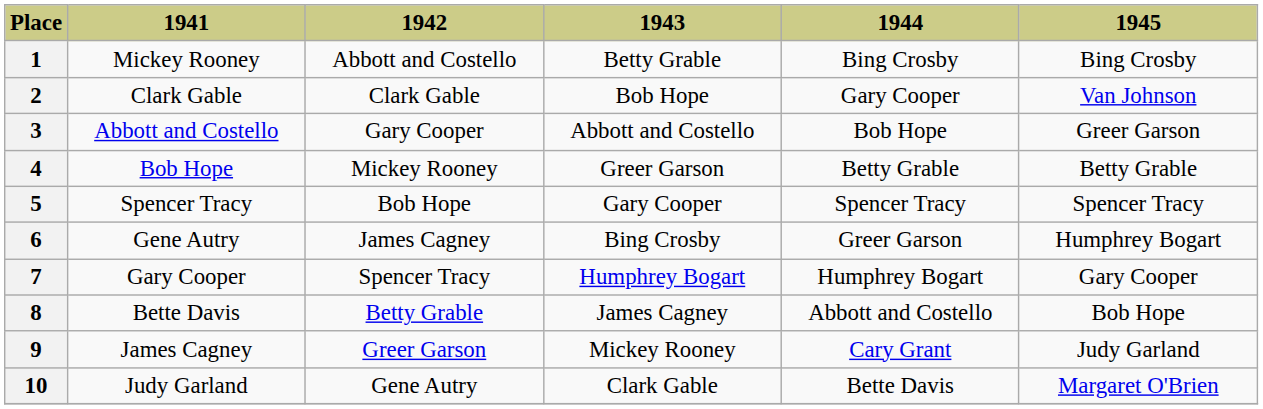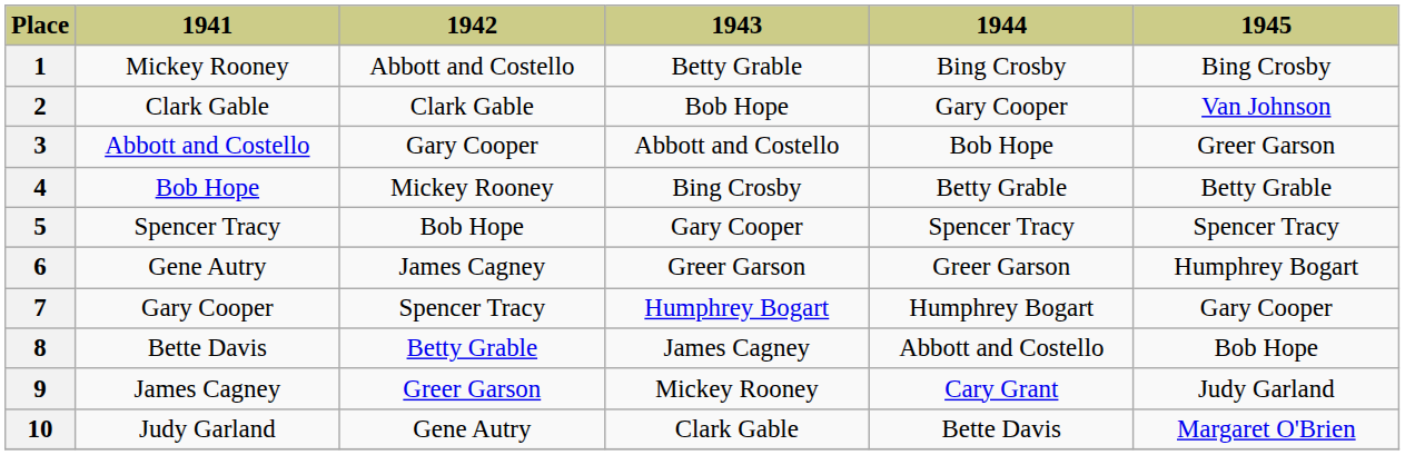4 | 1943: Greer Garson -> Bing Crosby
6 | 1943: Bing Crosby -> Greer Garson
